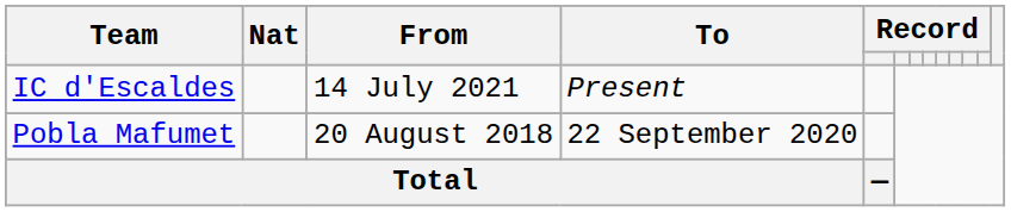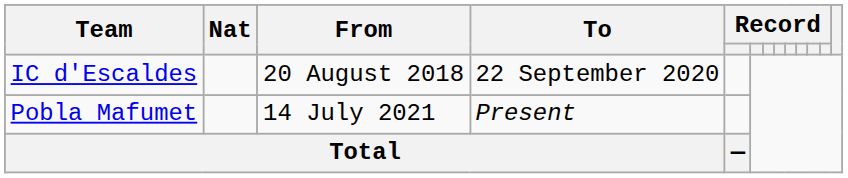IC d'Escaldes | From: 14 July 2021 -> 20 August 2018
IC d'Escaldes | To: Present -> 22 September 2020
Pobla Mafumet | From: 20 August 2018 -> 14 July 2021
Pobla Mafumet | To: 22 September 2020 -> Present
